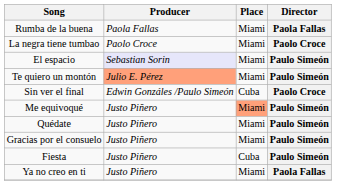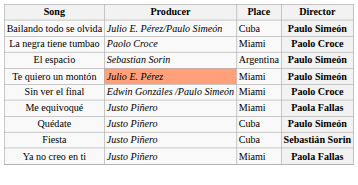- row: Rumba de la buena | Paola Fallas | Miami | Paola Fallas
+ row: Bailando todo se olvida | Julio E. Pérez/Paulo Simeón | Cuba | Paulo Simeón
El espacio | Producer: lavender background -> no background
El espacio | Place: Miami -> Argentina
Sin ver el final | Place: Cuba -> Miami
Me equivoqué | Place: lightsalmon background -> no background
Me equivoqué | Director: Paulo Simeón -> Paola Fallas
Quédate | Place: Miami -> Cuba
- row: Gracias por el consuelo | Justo Piñero | Miami | Paulo Simeón
Fiesta | Director: Paulo Simeón -> Sebastián Sorin
